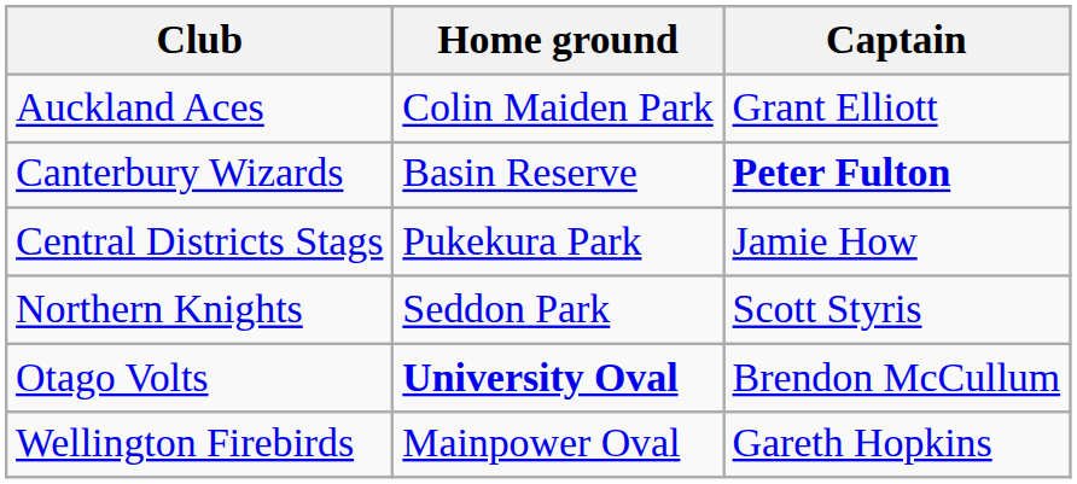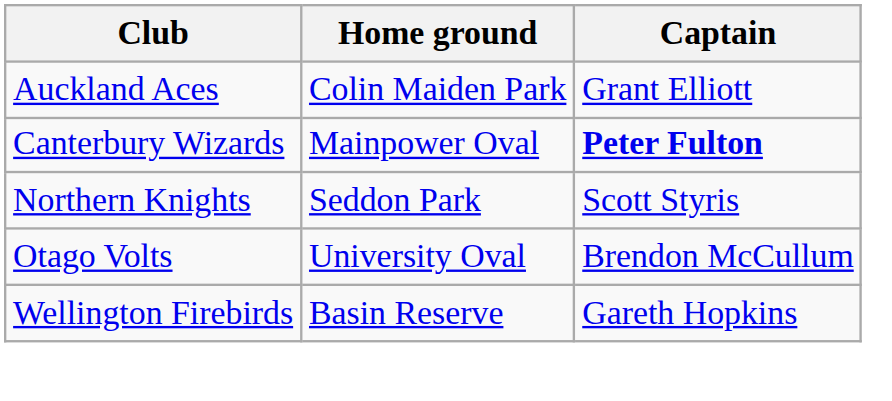Canterbury Wizards | Home ground: Basin Reserve -> Mainpower Oval
- row: Central Districts Stags | Pukekura Park | Jamie How
Otago Volts | Home ground: bold -> normal
Wellington Firebirds | Home ground: Mainpower Oval -> Basin Reserve
